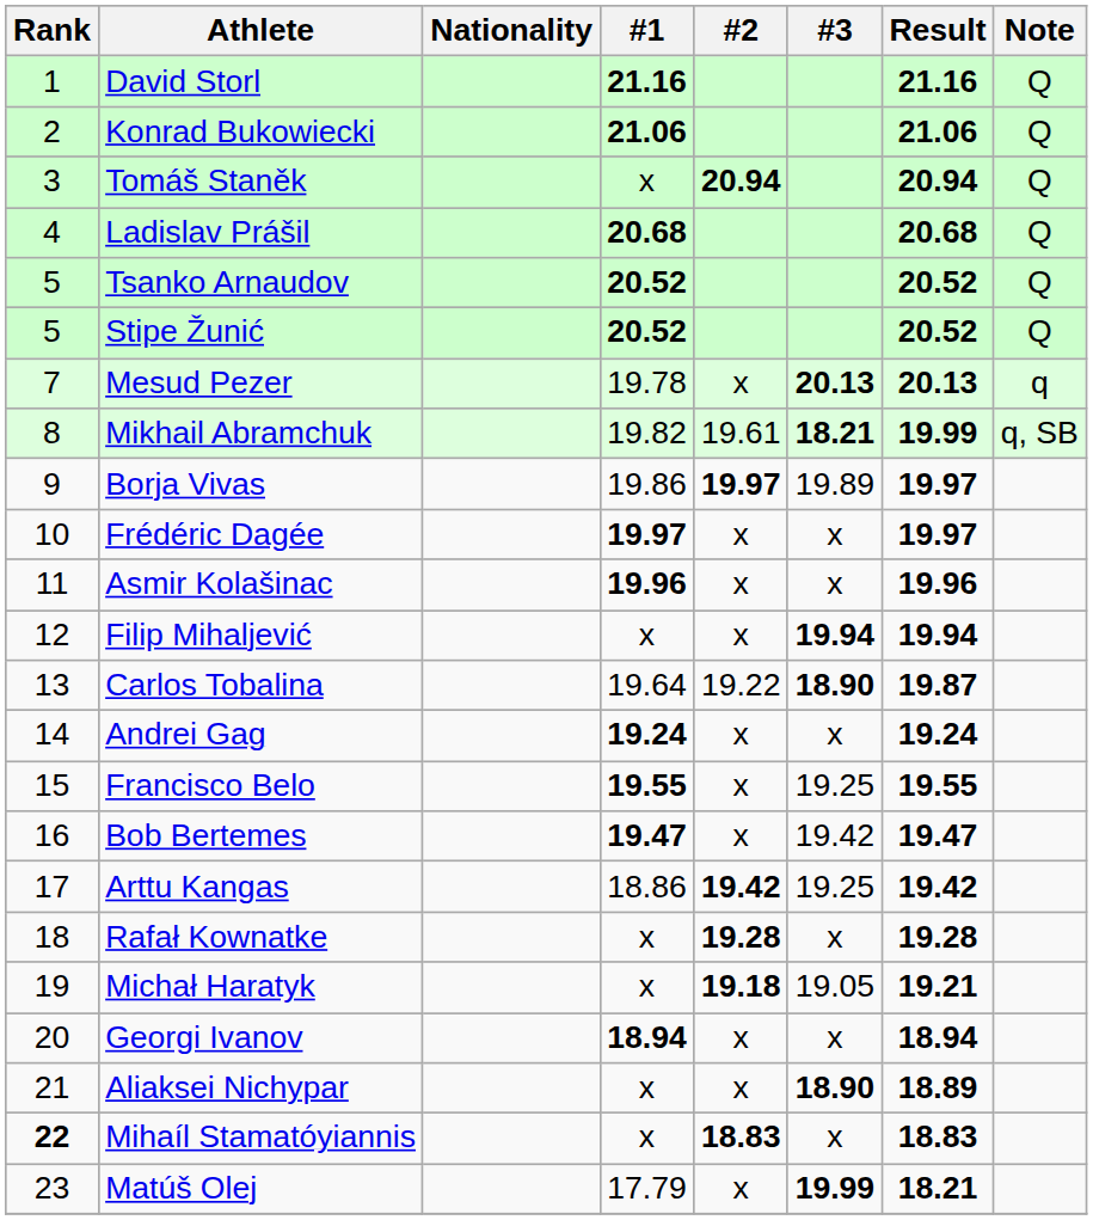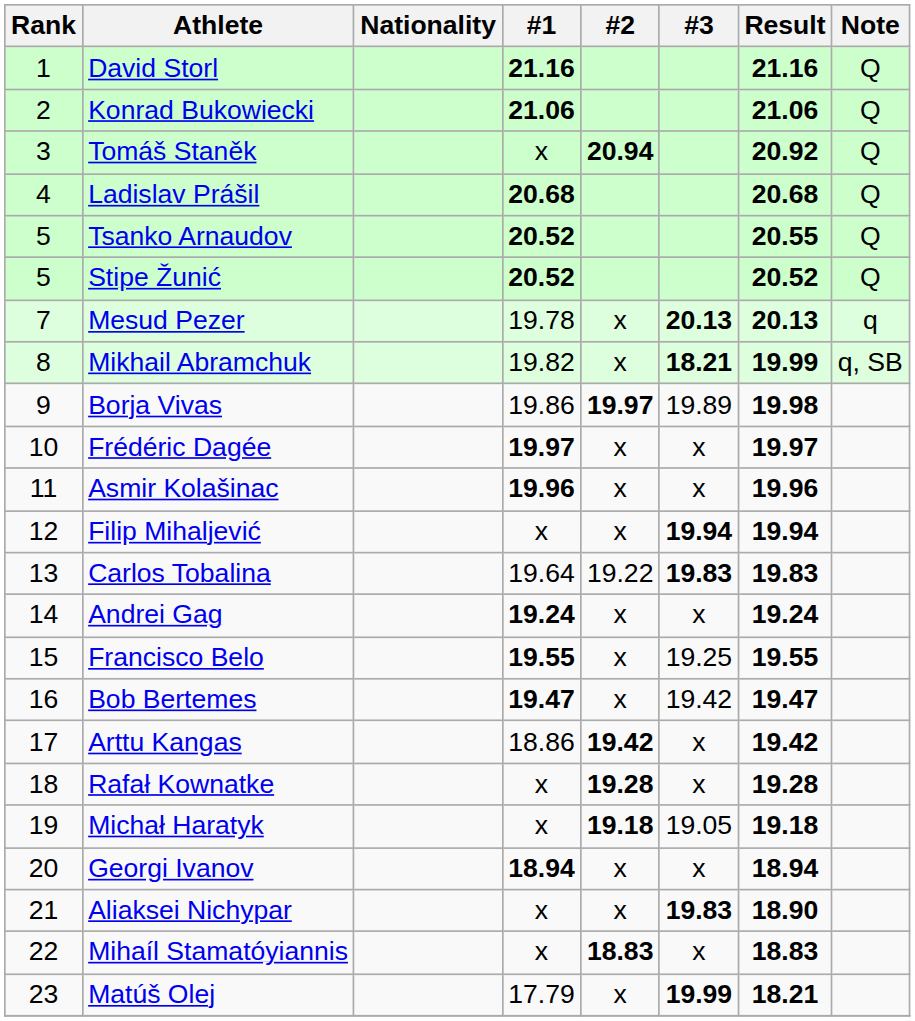Tomáš Staněk | Result: 20.94 -> 20.92
Tsanko Arnaudov | Result: 20.52 -> 20.55
Mikhail Abramchuk | #2: 19.61 -> x
Borja Vivas | Result: 19.97 -> 19.98
Carlos Tobalina | #3: 18.90 -> 19.83
Carlos Tobalina | Result: 19.87 -> 19.83
Arttu Kangas | #3: 19.25 -> x
Michał Haratyk | Result: 19.21 -> 19.18
Aliaksei Nichypar | #3: 18.90 -> 19.83
Aliaksei Nichypar | Result: 18.89 -> 18.90
Mihaíl Stamatóyiannis | Rank: bold -> normal
